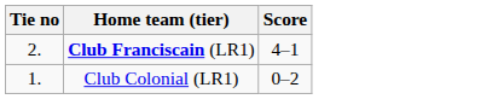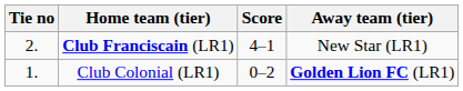+ column: Away team (tier) | New Star (LR1) | Golden Lion FC (LR1)
